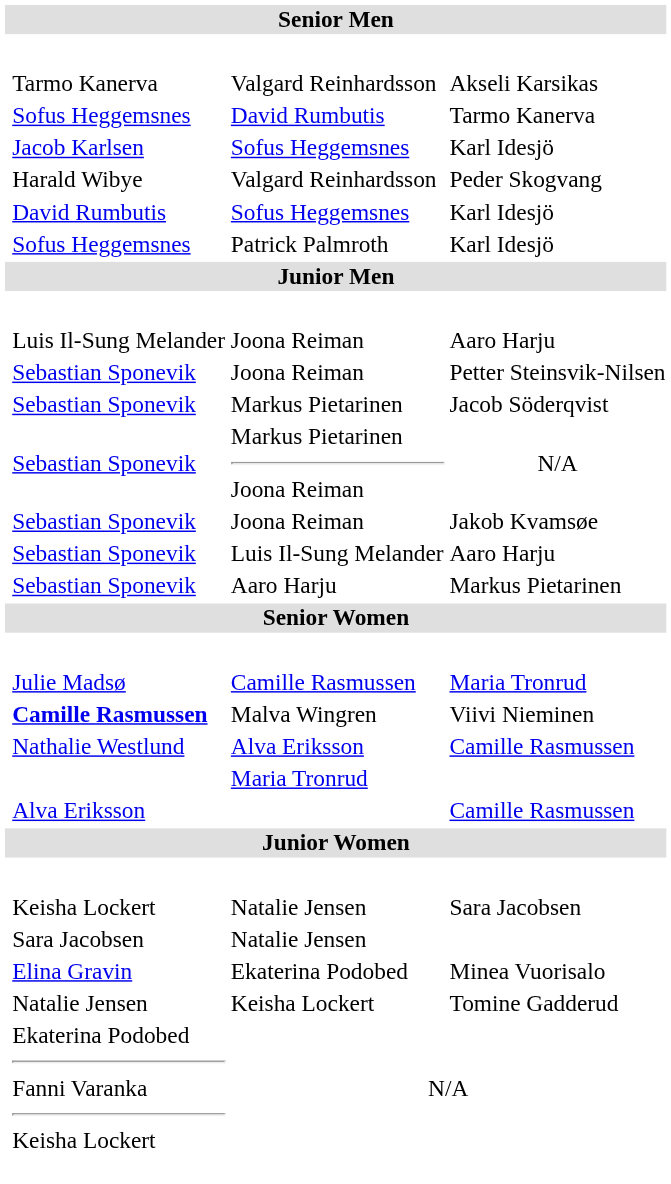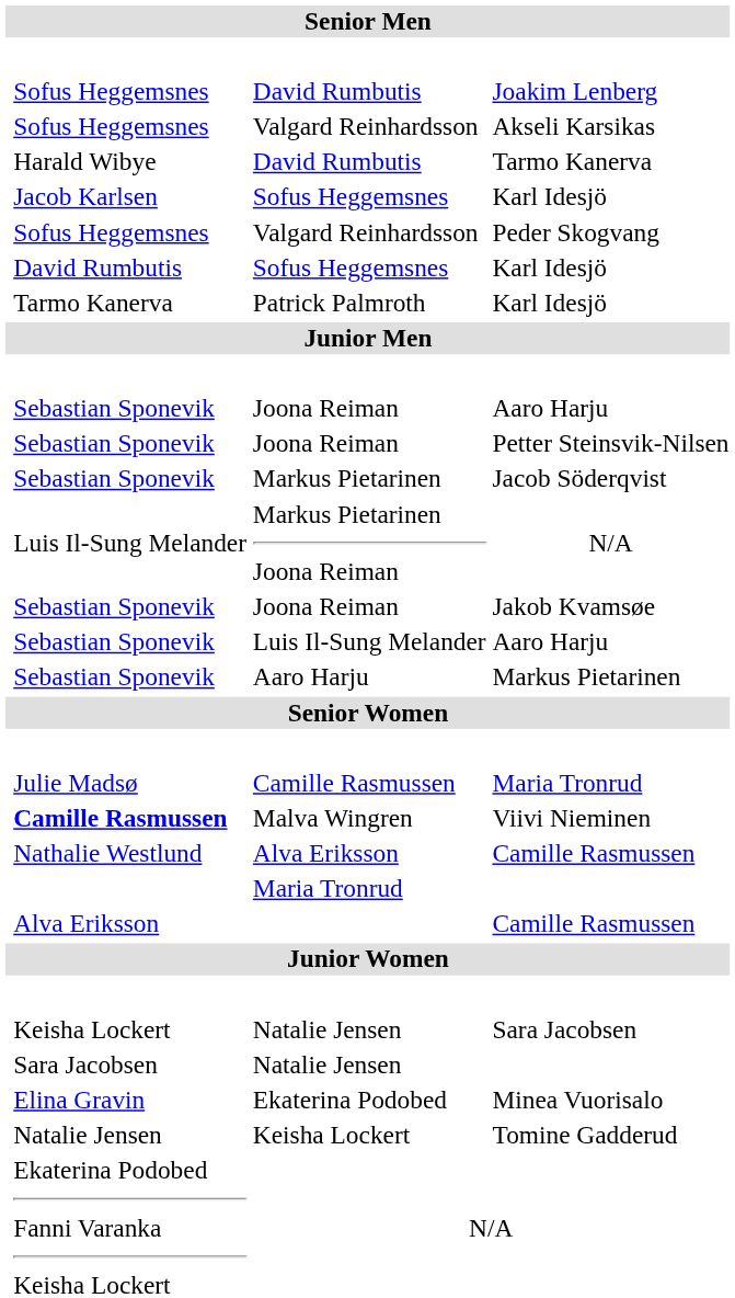+ row: Sofus Heggemsnes | David Rumbutis | Joakim Lenberg
Valgard Reinhardsson / Akseli Karsikas | column 2: Tarmo Kanerva -> Sofus Heggemsnes
David Rumbutis / Tarmo Kanerva | column 2: Sofus Heggemsnes -> Harald Wibye
Valgard Reinhardsson / Peder Skogvang | column 2: Harald Wibye -> Sofus Heggemsnes
Patrick Palmroth | column 2: Sofus Heggemsnes -> Tarmo Kanerva
Joona Reiman / Aaro Harju | column 2: Luis Il-Sung Melander -> Sebastian Sponevik
Markus Pietarinen Joona Reiman | column 2: Sebastian Sponevik -> Luis Il-Sung Melander
